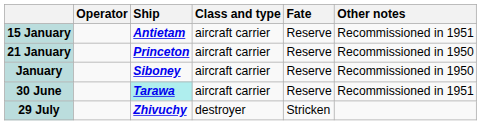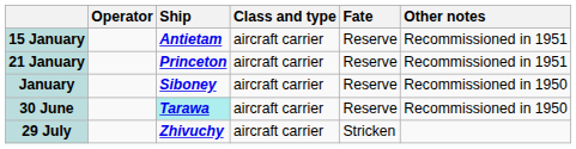21 January | Other notes: Recommissioned in 1950 -> Recommissioned in 1951
30 June | Other notes: Recommissioned in 1951 -> Recommissioned in 1950
29 July | Class and type: destroyer -> aircraft carrier
